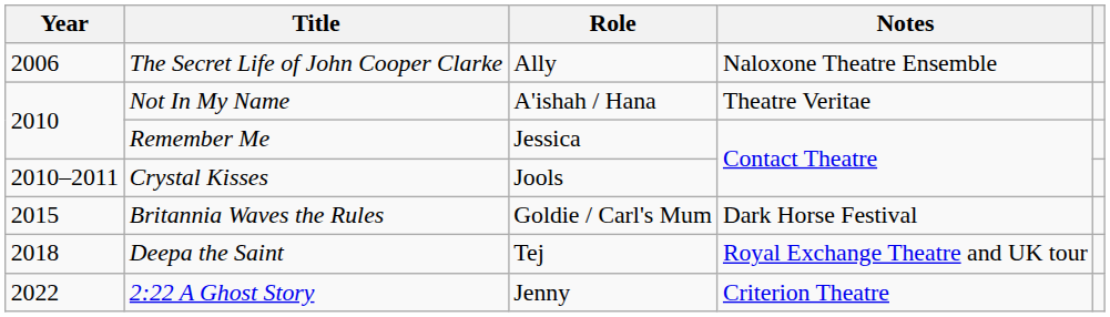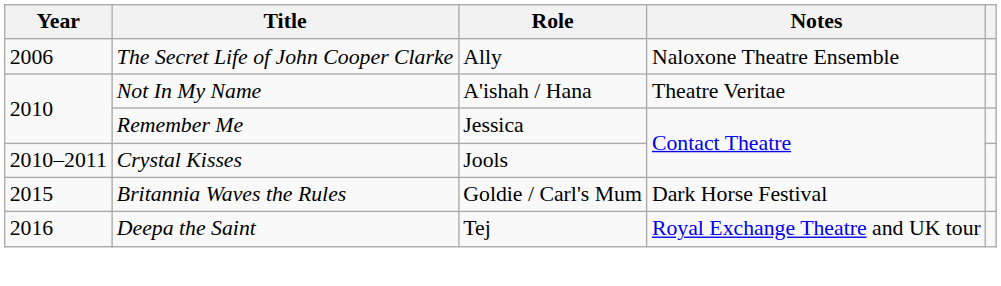Deepa the Saint | Year: 2018 -> 2016
- row: 2022 | 2:22 A Ghost Story | Jenny | Criterion Theatre
